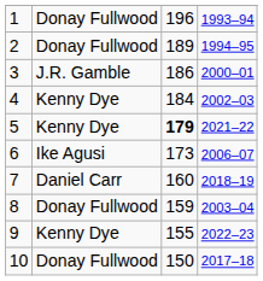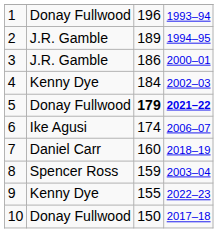2 | column 2: Donay Fullwood -> J.R. Gamble
5 | column 2: Kenny Dye -> Donay Fullwood
5 | column 4: normal -> bold
6 | column 3: 173 -> 174
8 | column 2: Donay Fullwood -> Spencer Ross
